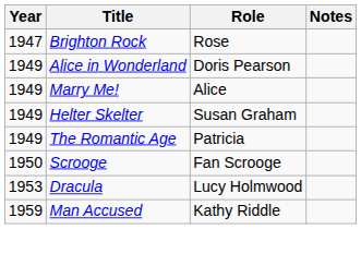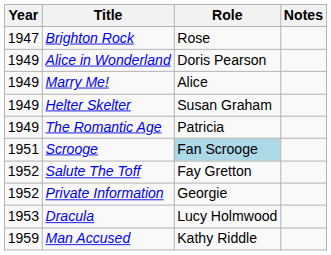Scrooge | Year: 1950 -> 1951
Scrooge | Role: no background -> lightblue background
+ row: 1952 | Salute The Toff | Fay Gretton
+ row: 1952 | Private Information | Georgie
